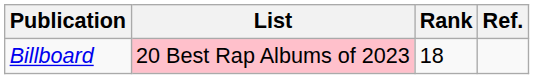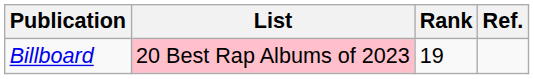Billboard | Rank: 18 -> 19
